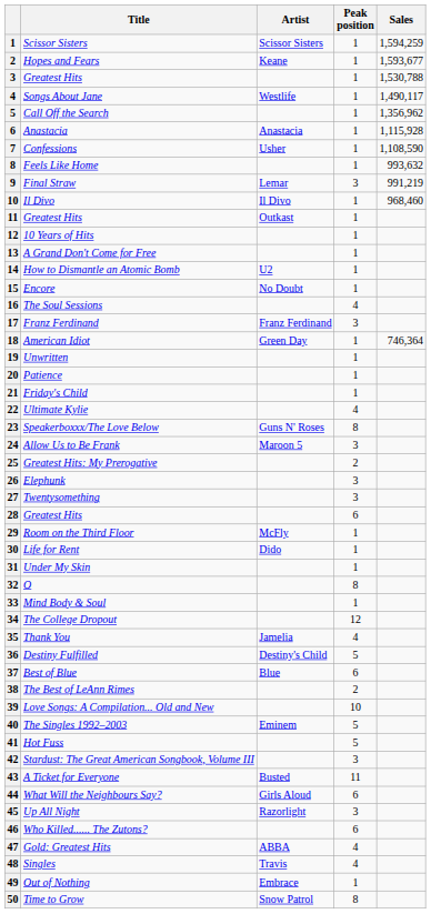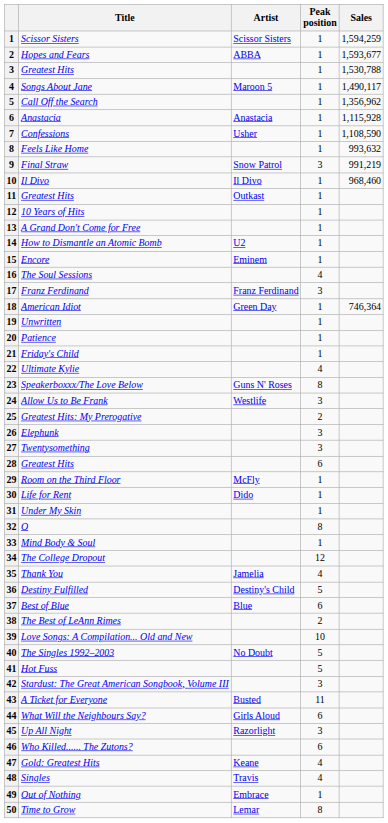Hopes and Fears | Artist: Keane -> ABBA
Songs About Jane | Artist: Westlife -> Maroon 5
Final Straw | Artist: Lemar -> Snow Patrol
Encore | Artist: No Doubt -> Eminem
Allow Us to Be Frank | Artist: Maroon 5 -> Westlife
The Singles 1992–2003 | Artist: Eminem -> No Doubt
Gold: Greatest Hits | Artist: ABBA -> Keane
Time to Grow | Artist: Snow Patrol -> Lemar
